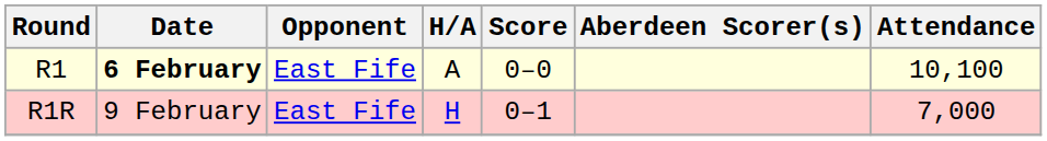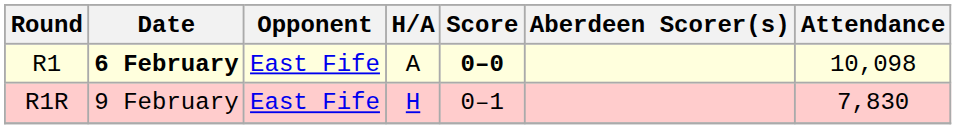R1 | Score: normal -> bold
R1 | Attendance: 10,100 -> 10,098
R1R | Attendance: 7,000 -> 7,830
